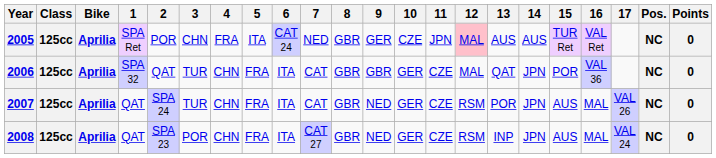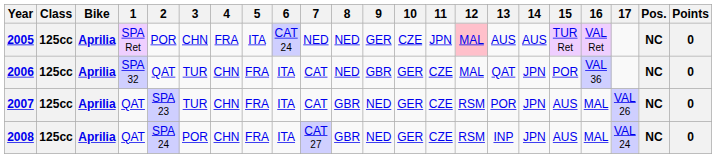2005 | 8: GBR -> NED
2006 | 8: GBR -> NED
2007 | 2: SPA 24 -> SPA 23
2008 | 2: SPA 23 -> SPA 24
